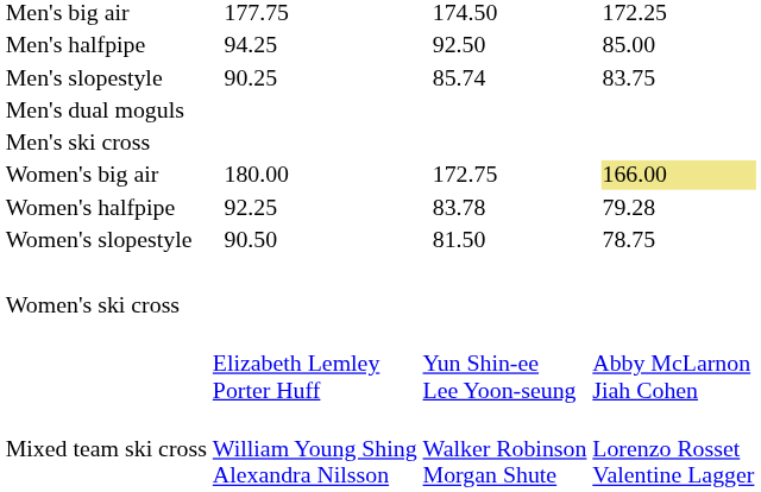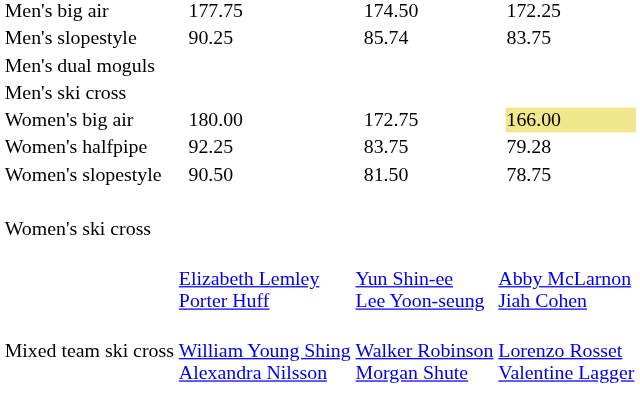- row: Men's halfpipe | 94.25 | 92.50 | 85.00
Women's halfpipe | column 5: 83.78 -> 83.75
